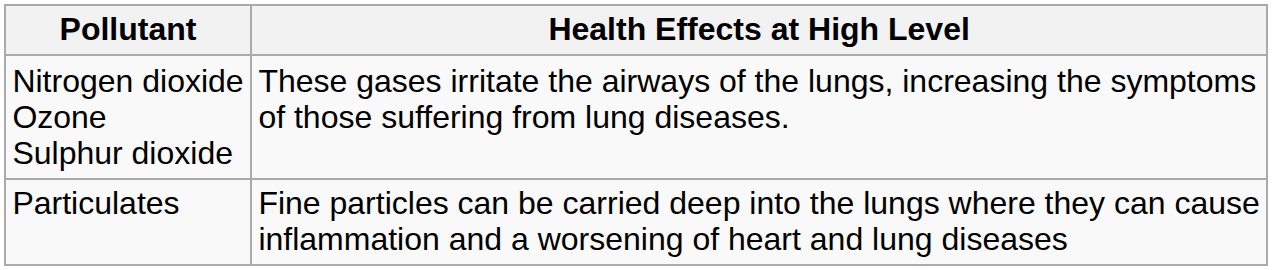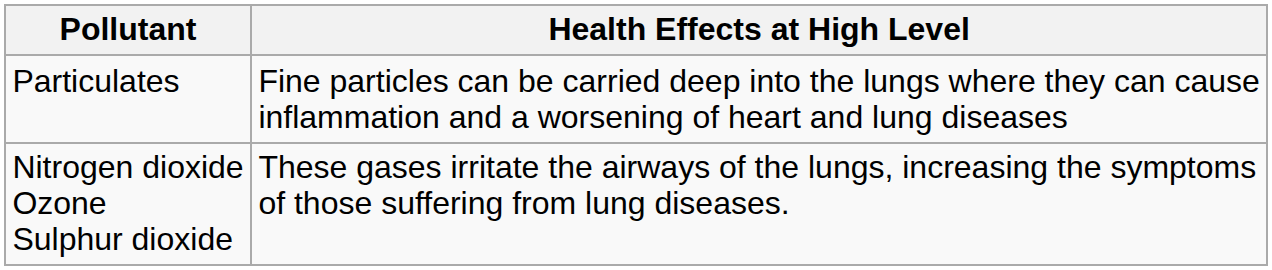rows swapped: Nitrogen dioxide Ozone Sulphur dioxide <-> Particulates
